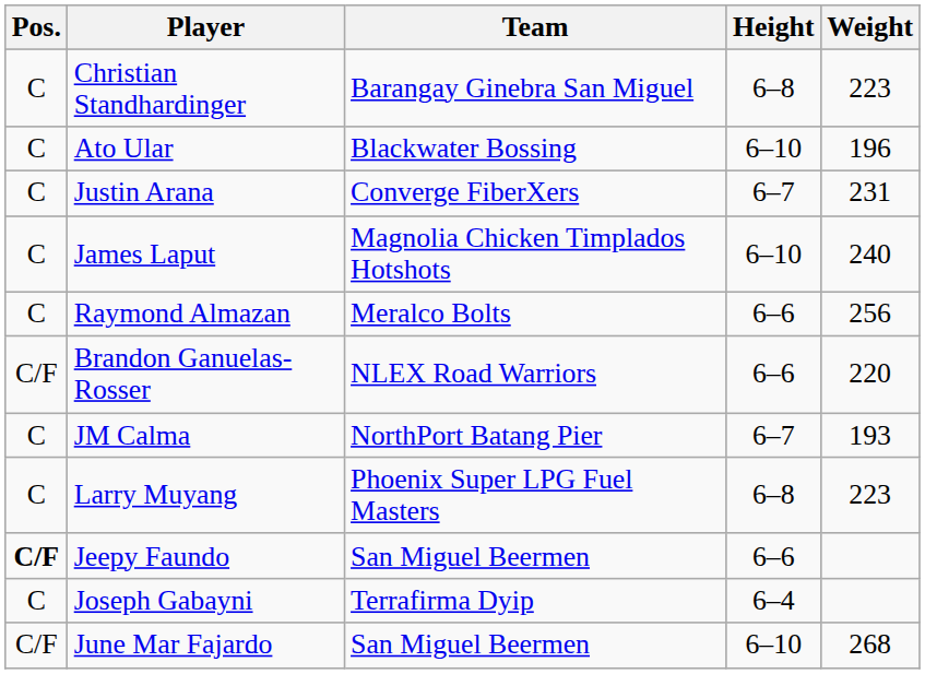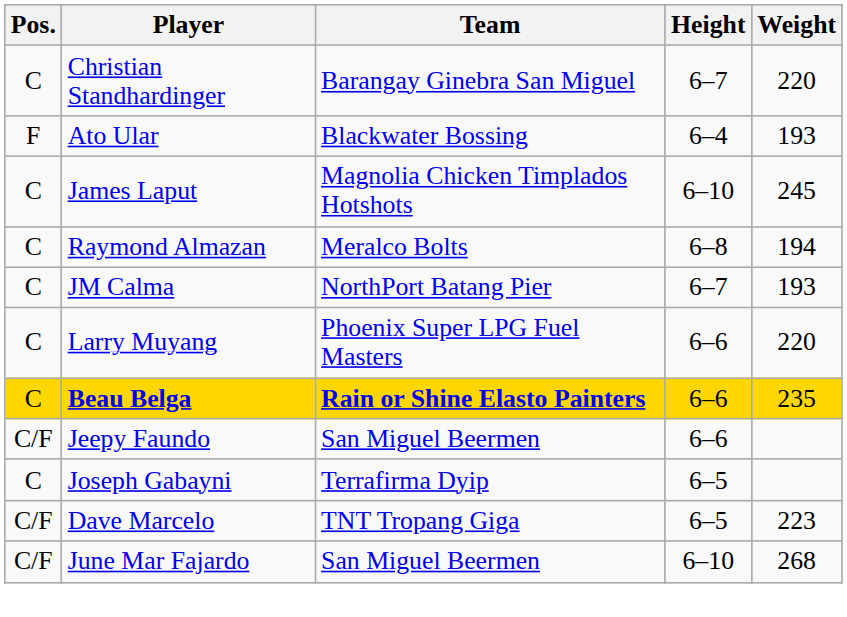Christian Standhardinger | Height: 6–8 -> 6–7
Christian Standhardinger | Weight: 223 -> 220
Ato Ular | Pos.: C -> F
Ato Ular | Height: 6–10 -> 6–4
Ato Ular | Weight: 196 -> 193
- row: C | Justin Arana | Converge FiberXers | 6–7 | 231
James Laput | Weight: 240 -> 245
Raymond Almazan | Height: 6–6 -> 6–8
Raymond Almazan | Weight: 256 -> 194
- row: C/F | Brandon Ganuelas-Rosser | NLEX Road Warriors | 6–6 | 220
Larry Muyang | Height: 6–8 -> 6–6
Larry Muyang | Weight: 223 -> 220
+ row: C | Beau Belga | Rain or Shine Elasto Painters | 6–6 | 235
Jeepy Faundo | Pos.: bold -> normal
Joseph Gabayni | Height: 6–4 -> 6–5
+ row: C/F | Dave Marcelo | TNT Tropang Giga | 6–5 | 223
